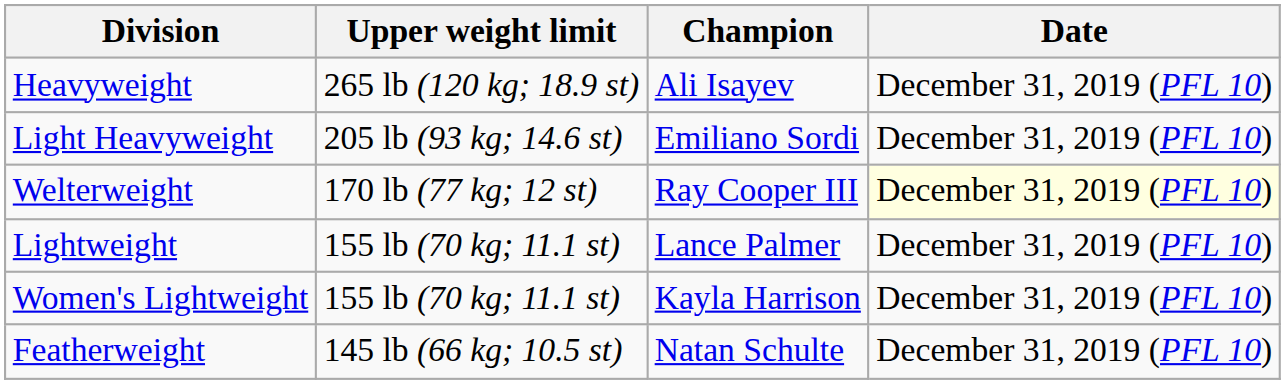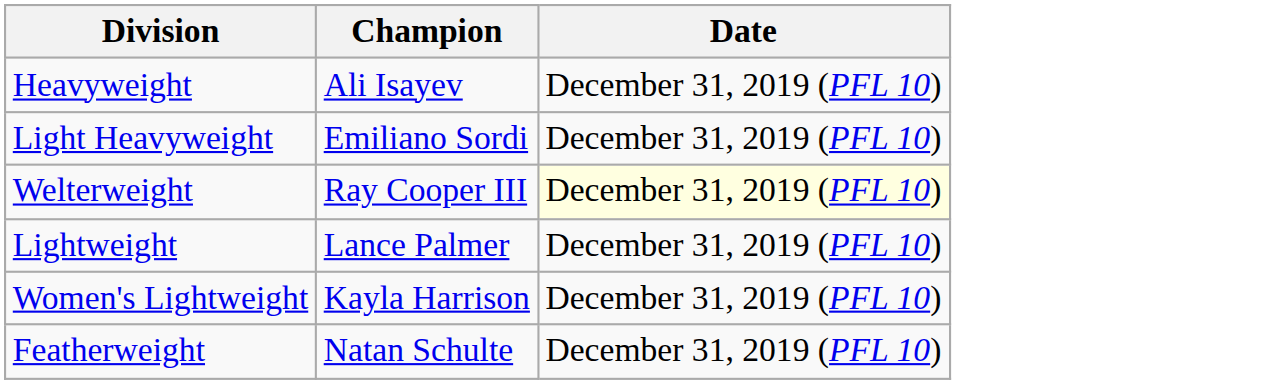- column: Upper weight limit | 265 lb (120 kg; 18.9 st) | 205 lb (93 kg; 14.6 st) | 170 lb (77 kg; 12 st) | 155 lb (70 kg; 11.1 st) | 155 lb (70 kg; 11.1 st) | 145 lb (66 kg; 10.5 st)
